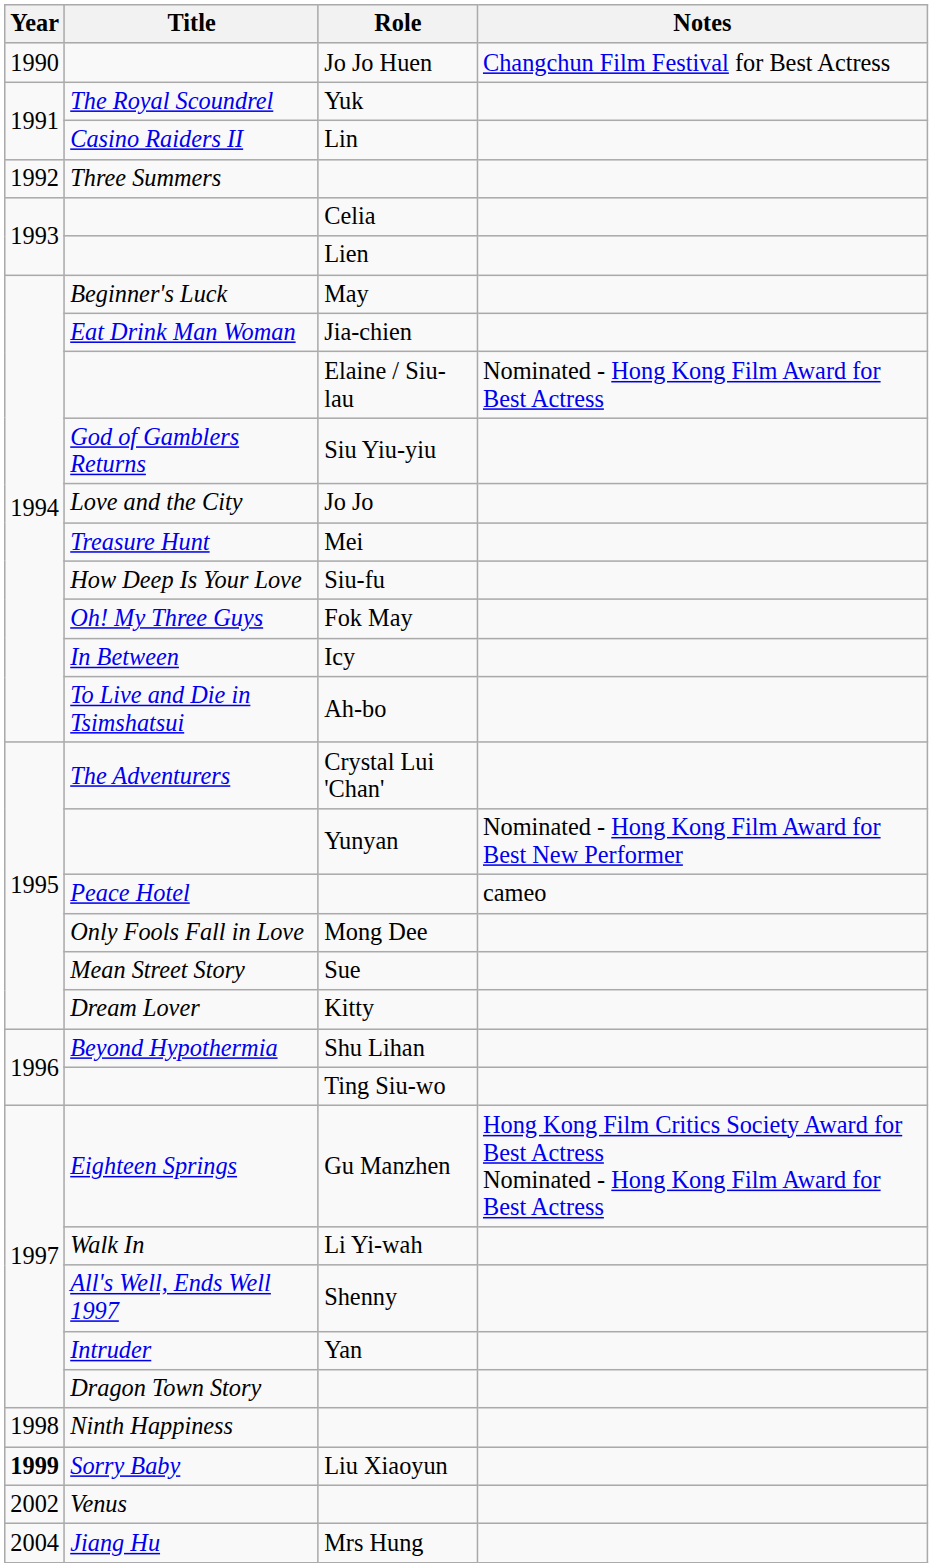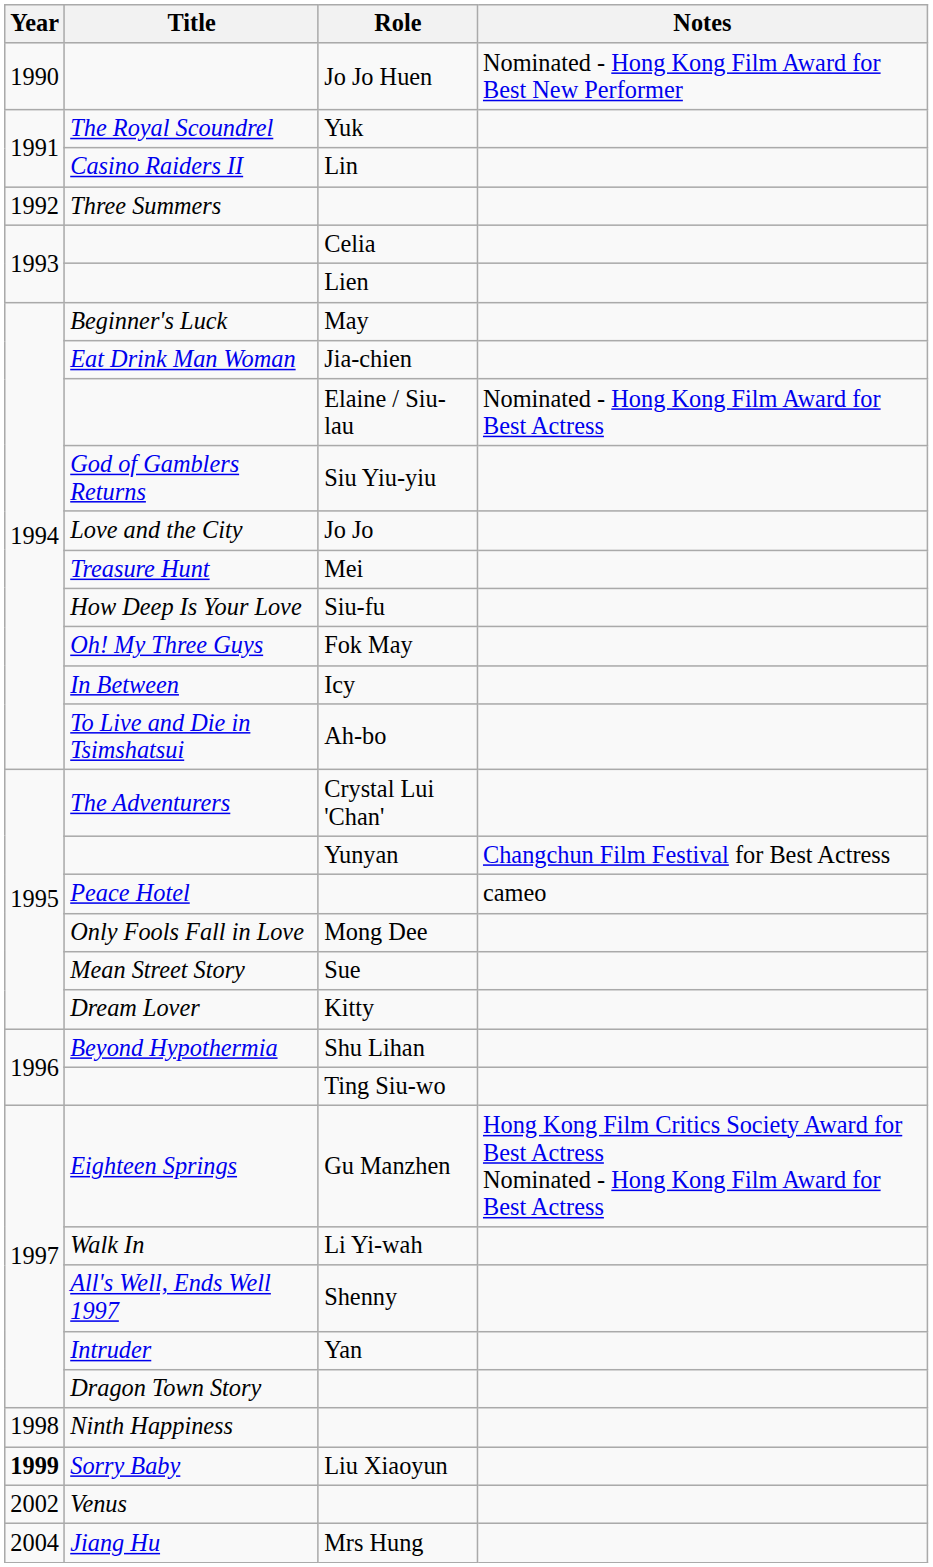Jo Jo Huen | Notes: Changchun Film Festival for Best Actress -> Nominated - Hong Kong Film Award for Best New Performer
Yunyan | Notes: Nominated - Hong Kong Film Award for Best New Performer -> Changchun Film Festival for Best Actress
